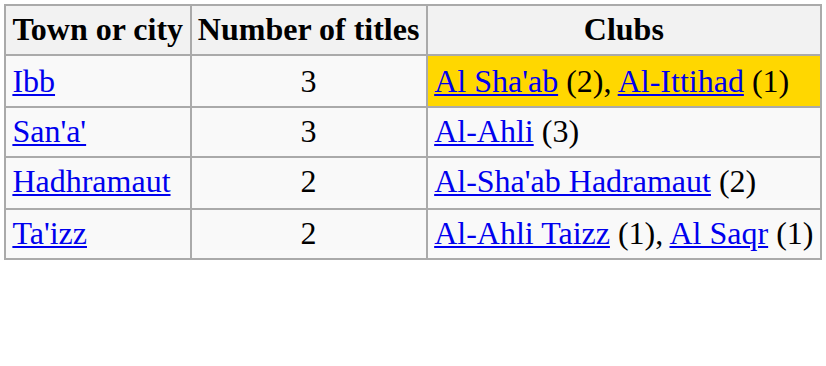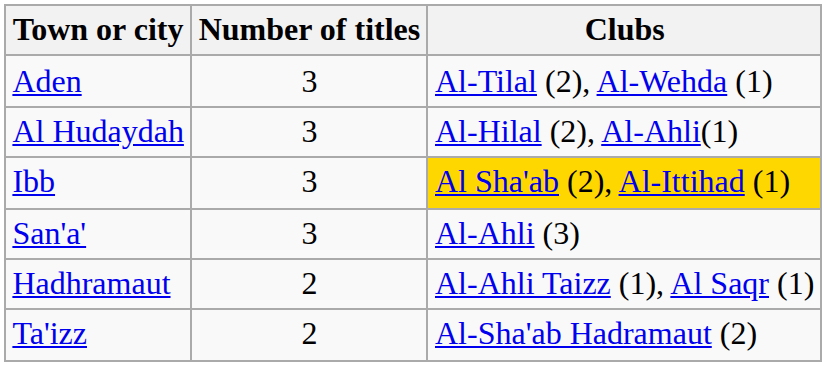+ row: Aden | 3 | Al-Tilal (2), Al-Wehda (1)
+ row: Al Hudaydah | 3 | Al-Hilal (2), Al-Ahli(1)
Hadhramaut | Clubs: Al-Sha'ab Hadramaut (2) -> Al-Ahli Taizz (1), Al Saqr (1)
Ta'izz | Clubs: Al-Ahli Taizz (1), Al Saqr (1) -> Al-Sha'ab Hadramaut (2)
